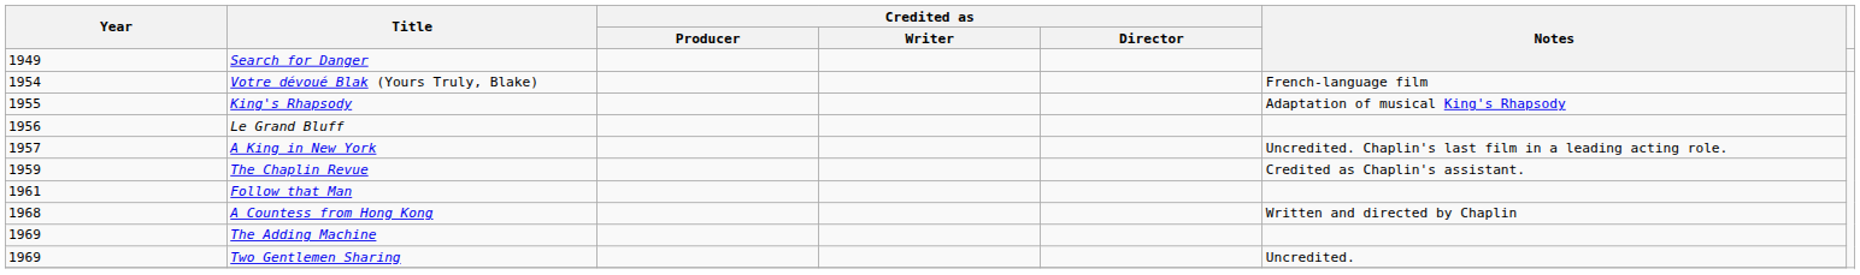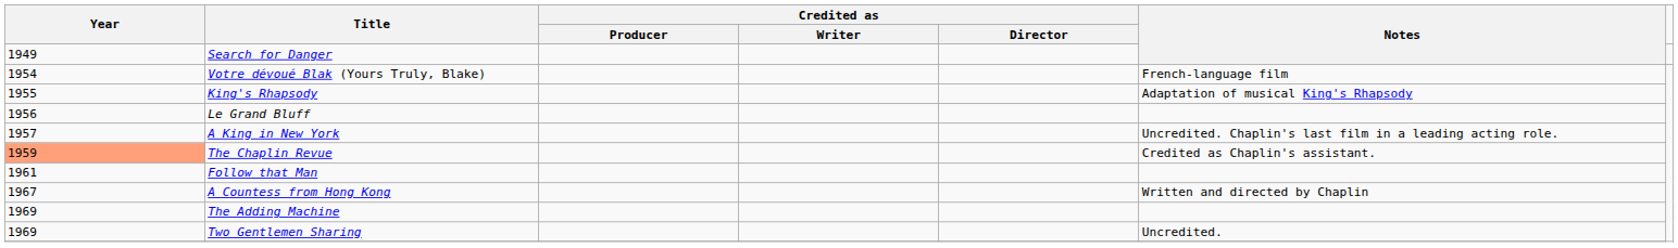The Chaplin Revue | Year: no background -> lightsalmon background
A Countess from Hong Kong | Year: 1968 -> 1967
